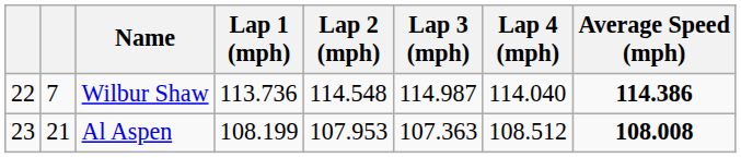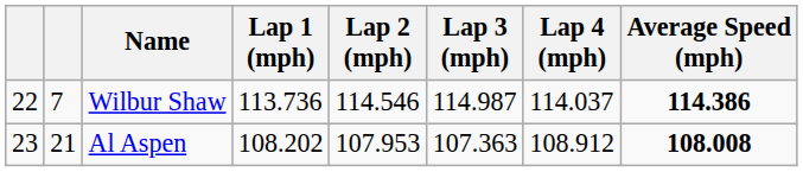Wilbur Shaw | Lap 2 (mph): 114.548 -> 114.546
Wilbur Shaw | Lap 4 (mph): 114.040 -> 114.037
Al Aspen | Lap 1 (mph): 108.199 -> 108.202
Al Aspen | Lap 4 (mph): 108.512 -> 108.912
